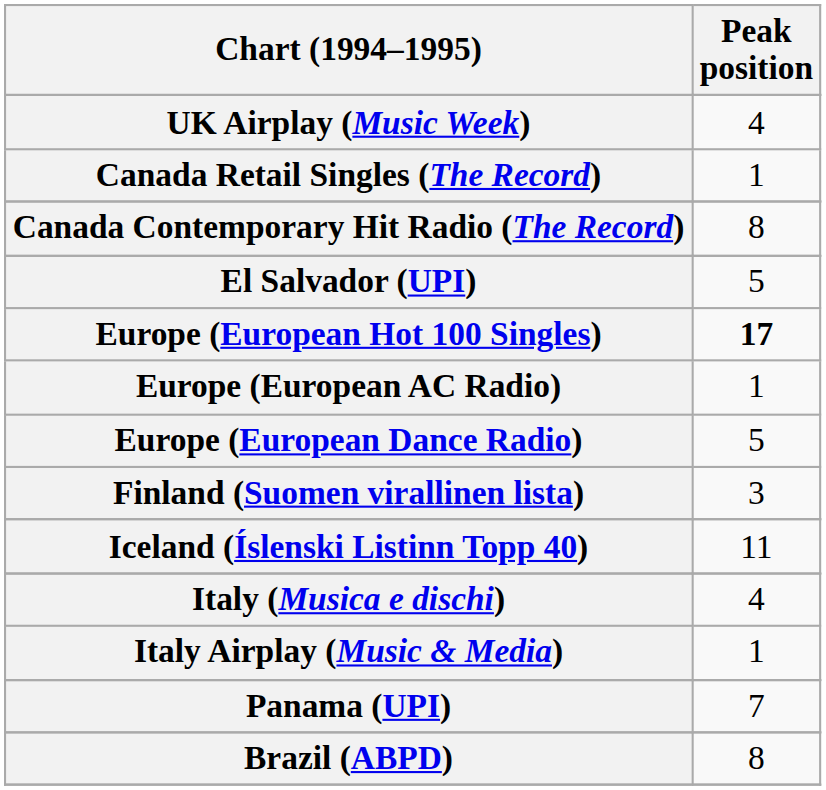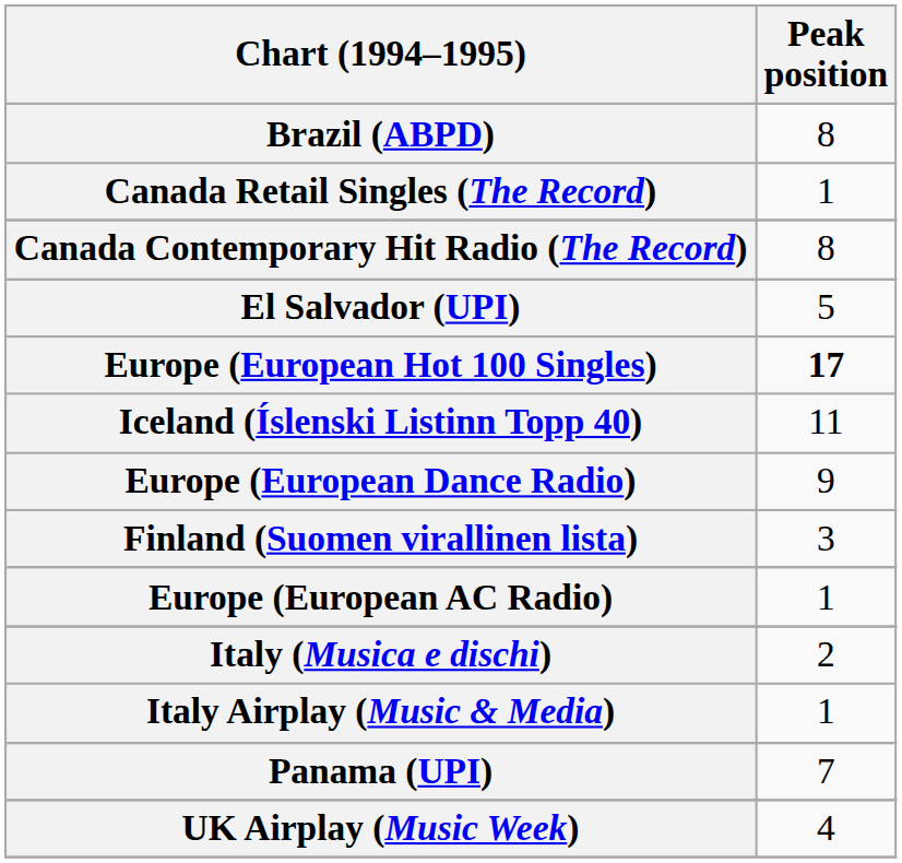rows swapped: Brazil (ABPD) <-> UK Airplay (Music Week)
rows swapped: Europe (European AC Radio) <-> Iceland (Íslenski Listinn Topp 40)
Europe (European Dance Radio) | Peak position: 5 -> 9
Italy (Musica e dischi) | Peak position: 4 -> 2
